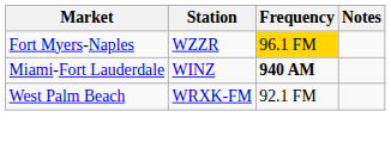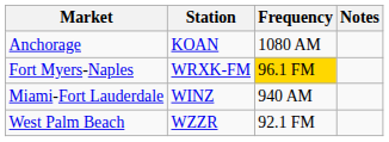+ row: Anchorage | KOAN | 1080 AM
Fort Myers-Naples | Station: WZZR -> WRXK-FM
Miami-Fort Lauderdale | Frequency: bold -> normal
West Palm Beach | Station: WRXK-FM -> WZZR
